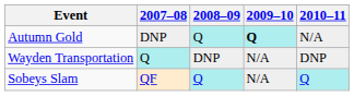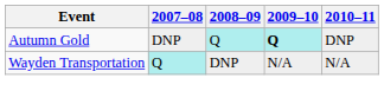Autumn Gold | 2010–11: N/A -> DNP
Wayden Transportation | 2010–11: DNP -> N/A
- row: Sobeys Slam | QF | Q | N/A | Q
